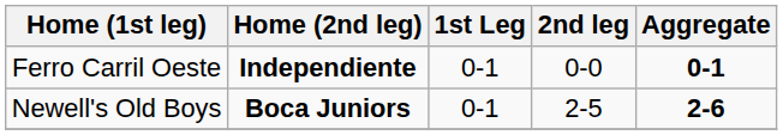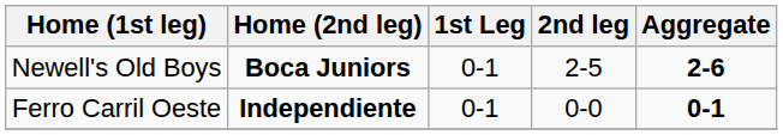rows swapped: Ferro Carril Oeste <-> Newell's Old Boys
